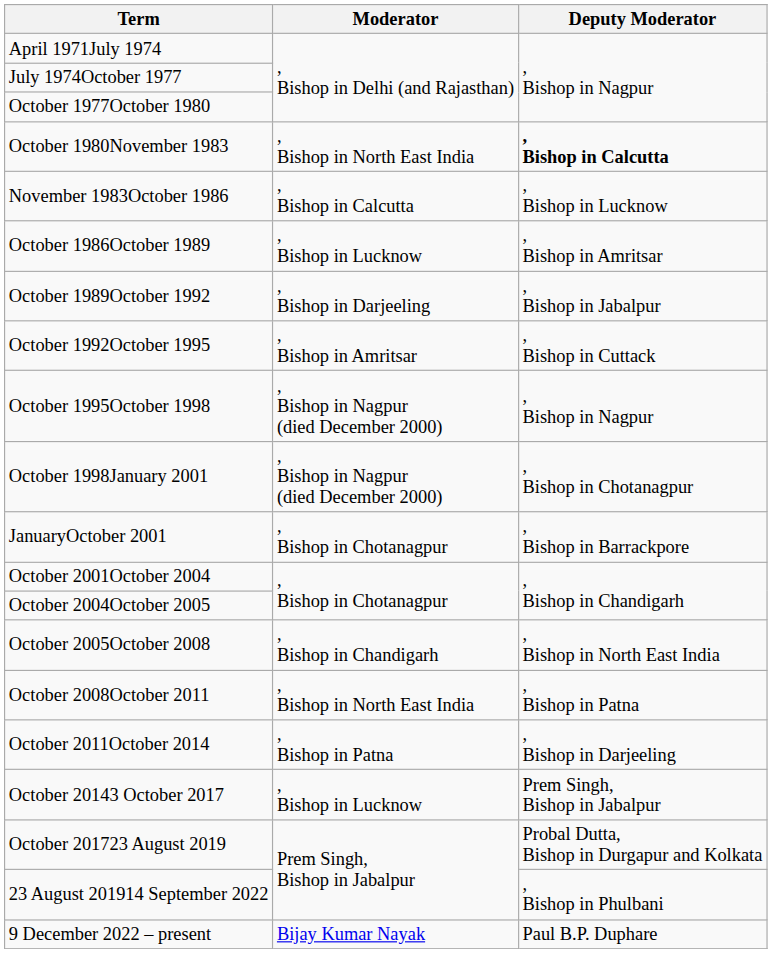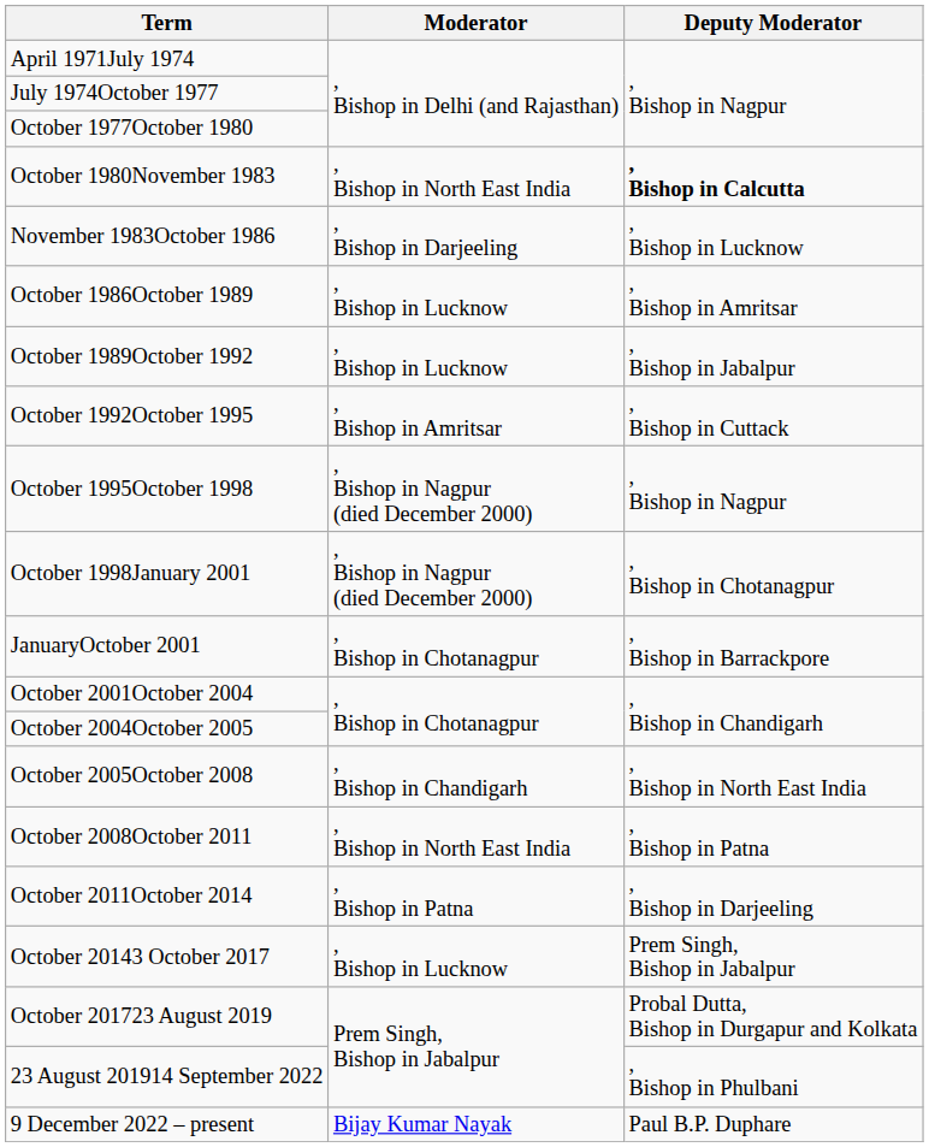November 1983October 1986 | Moderator: , Bishop in Calcutta -> , Bishop in Darjeeling
October 1989October 1992 | Moderator: , Bishop in Darjeeling -> , Bishop in Lucknow
